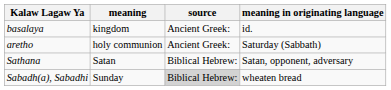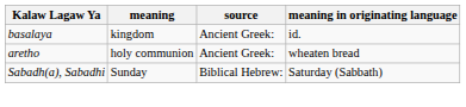aretho | meaning in originating language: Saturday (Sabbath) -> wheaten bread
- row: Sathana | Satan | Biblical Hebrew: | Satan, opponent, adversary
Sabadh(a), Sabadhi | source: lightgrey background -> no background
Sabadh(a), Sabadhi | meaning in originating language: wheaten bread -> Saturday (Sabbath)
